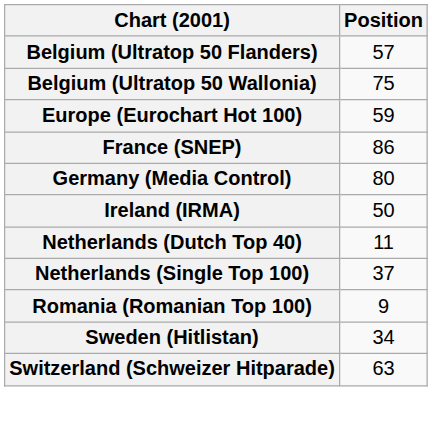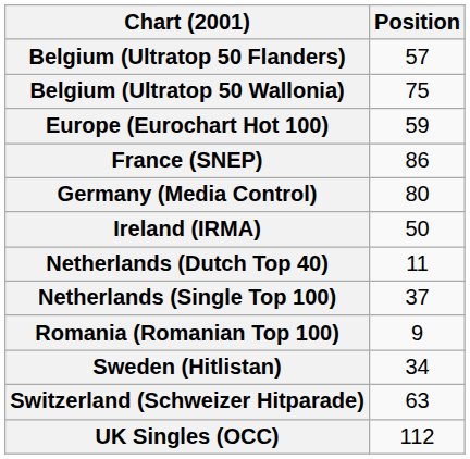+ row: UK Singles (OCC) | 112
